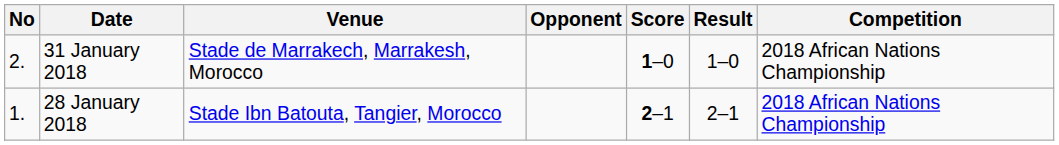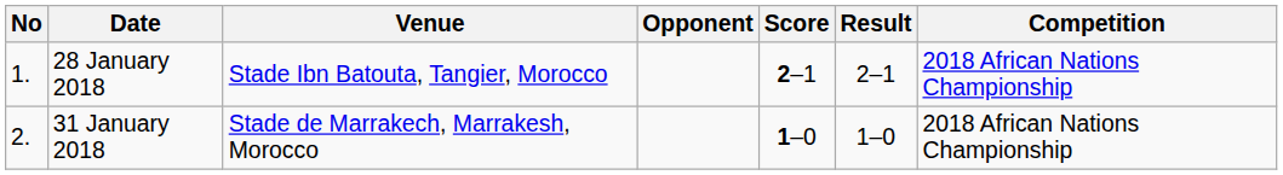rows swapped: 28 January 2018 <-> 31 January 2018
